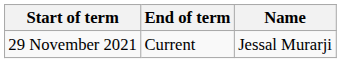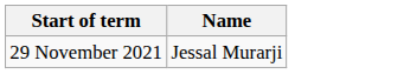- column: End of term | Current
